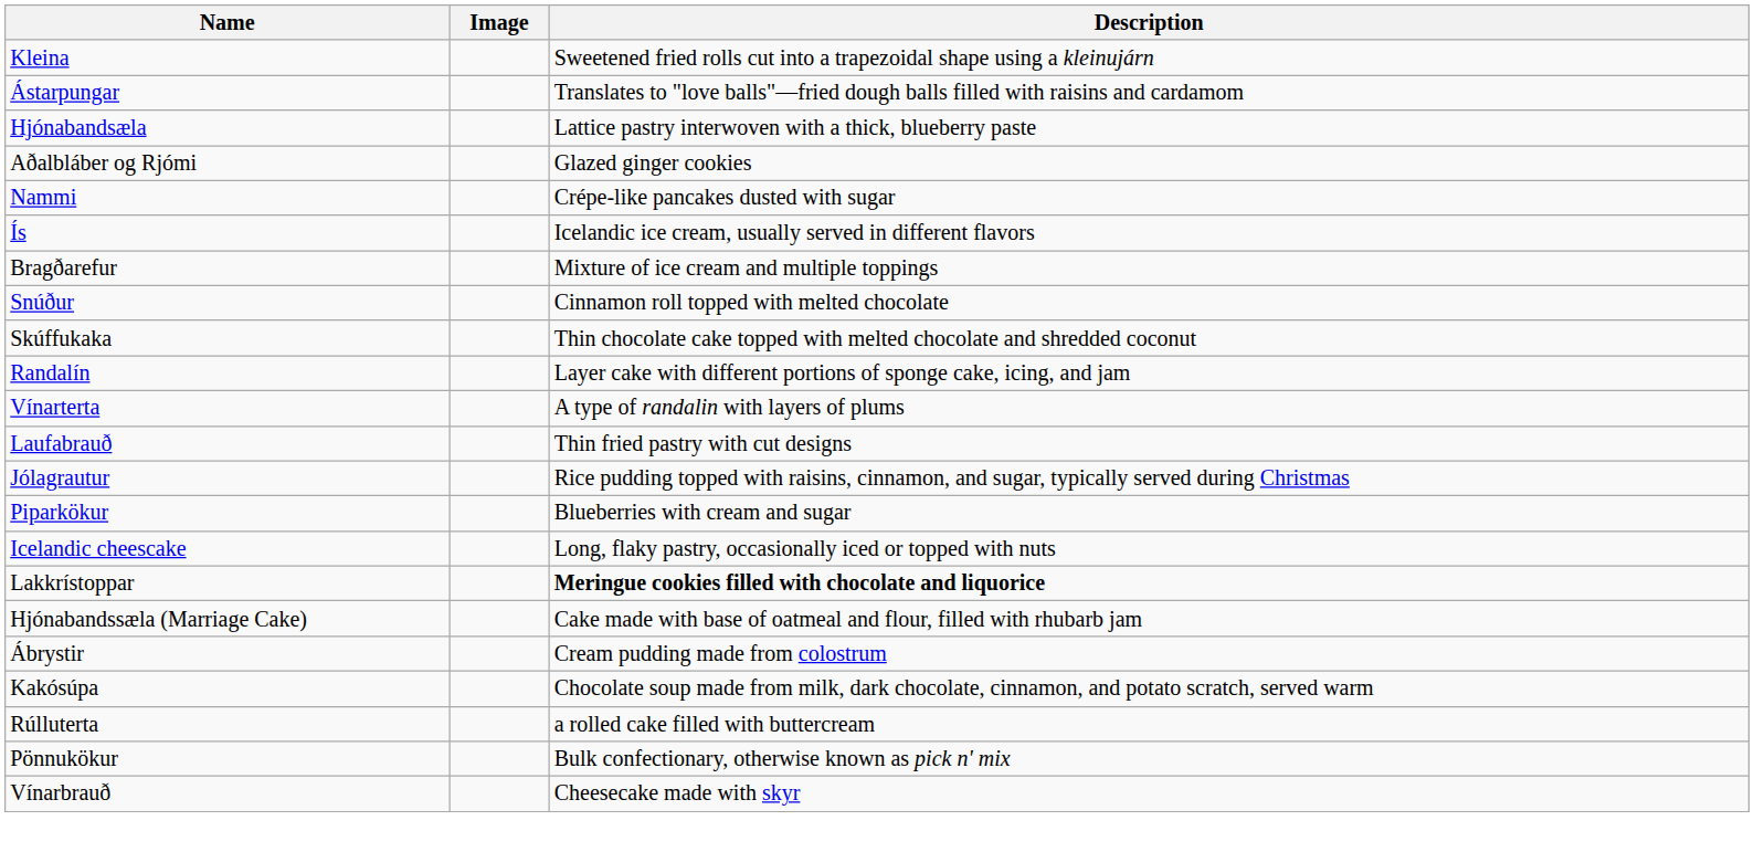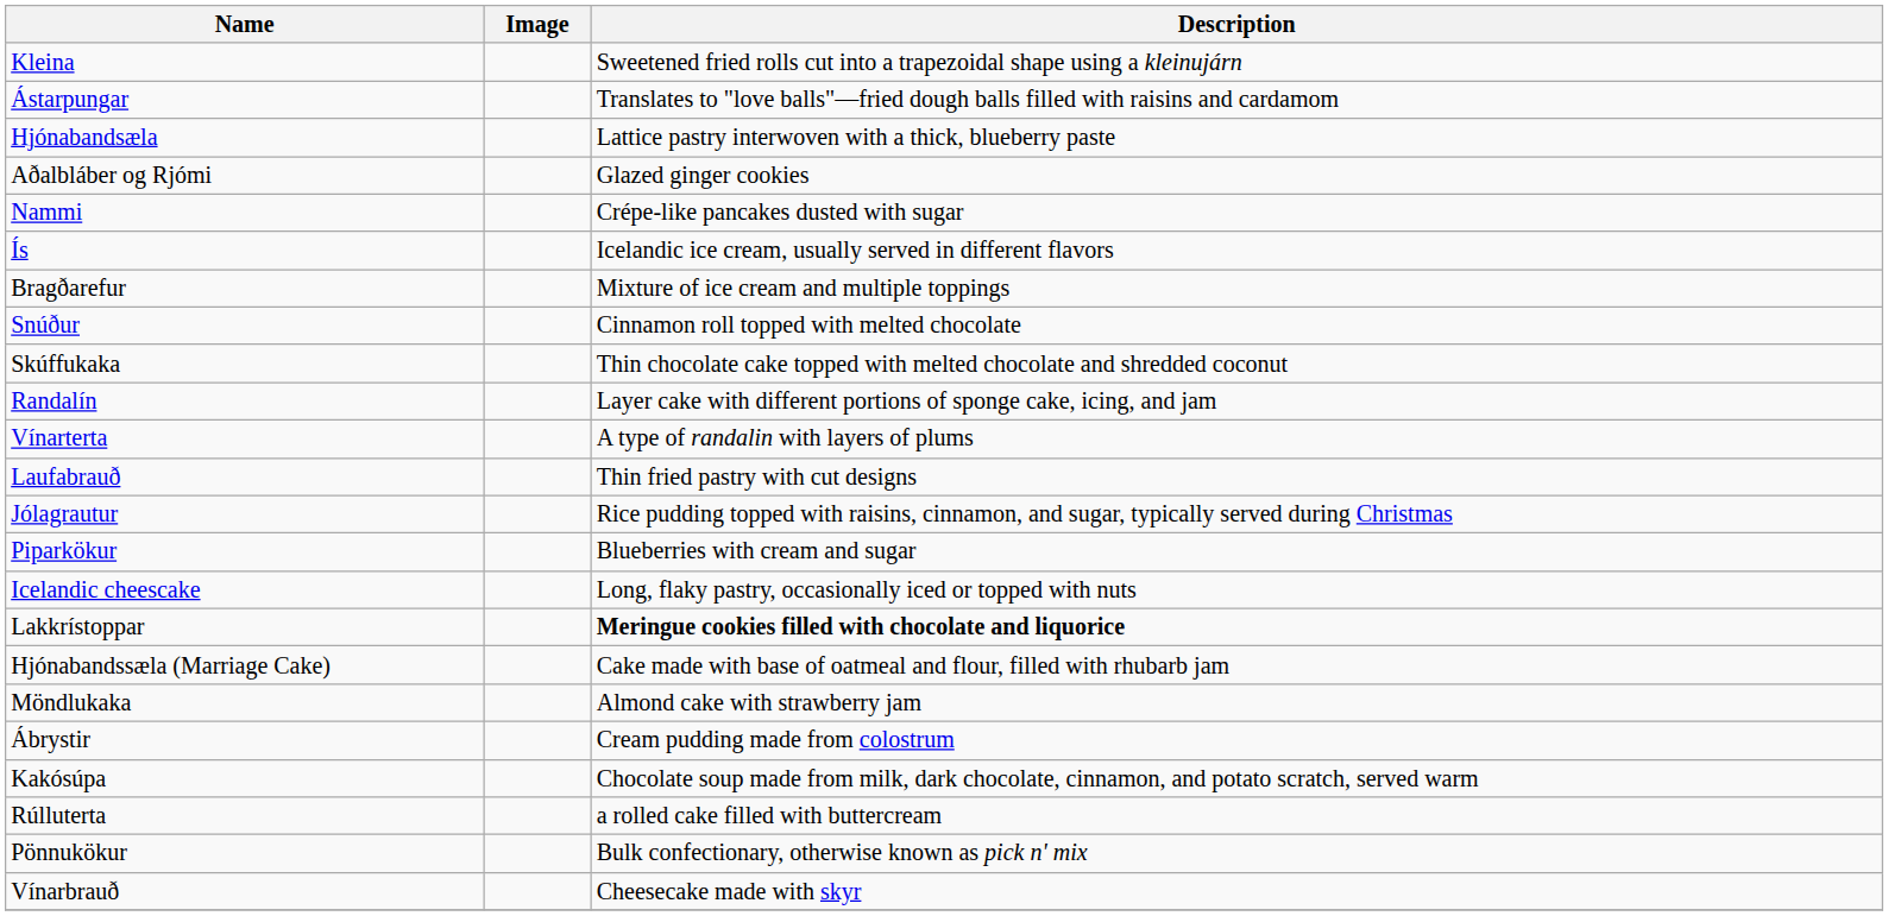+ row: Möndlukaka | Almond cake with strawberry jam
